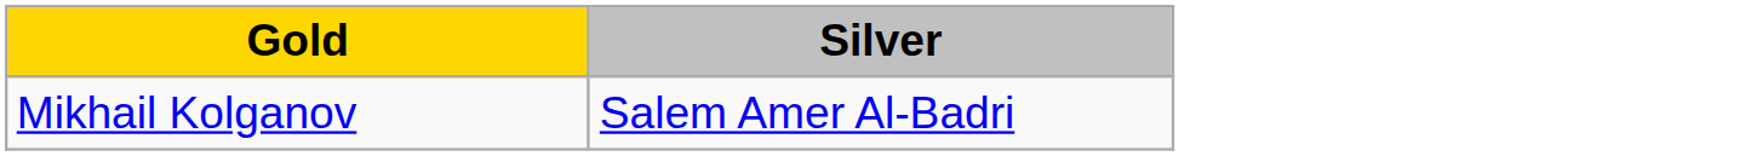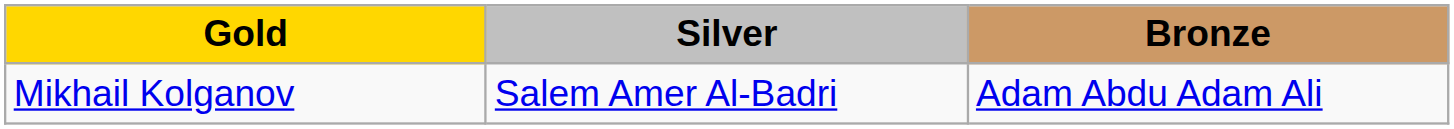+ column: Bronze | Adam Abdu Adam Ali
